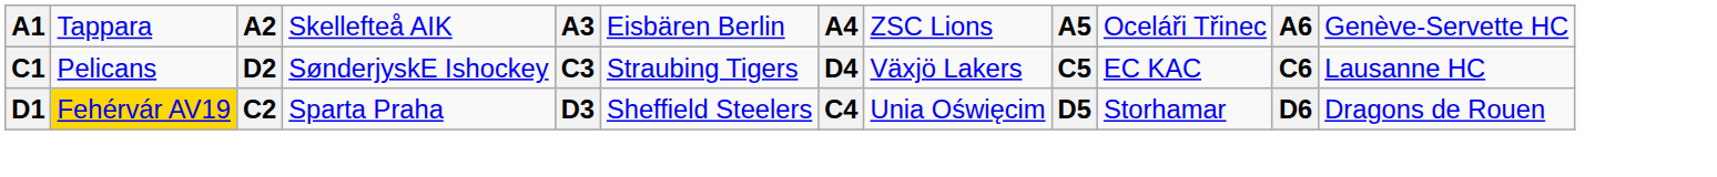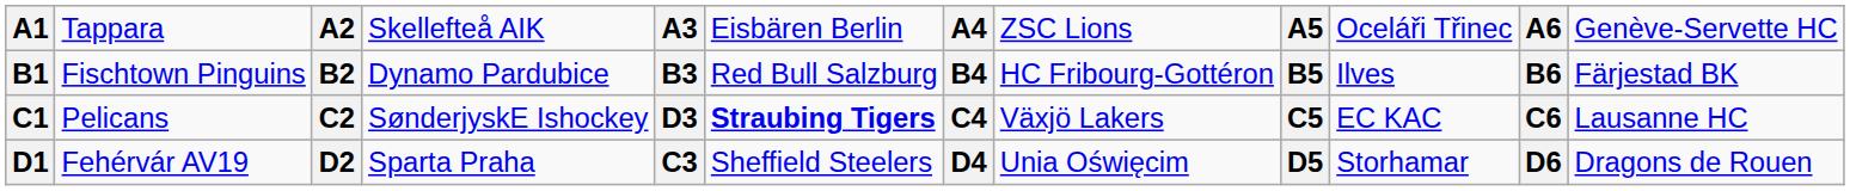+ row: B1 | Fischtown Pinguins | B2 | Dynamo Pardubice | B3 | Red Bull Salzburg | B4 | HC Fribourg-Gottéron | B5 | Ilves | B6 | Färjestad BK
C1 | column 3: D2 -> C2
C1 | column 5: C3 -> D3
C1 | column 6: normal -> bold
C1 | column 7: D4 -> C4
D1 | column 2: gold background -> no background
D1 | column 3: C2 -> D2
D1 | column 5: D3 -> C3
D1 | column 7: C4 -> D4
